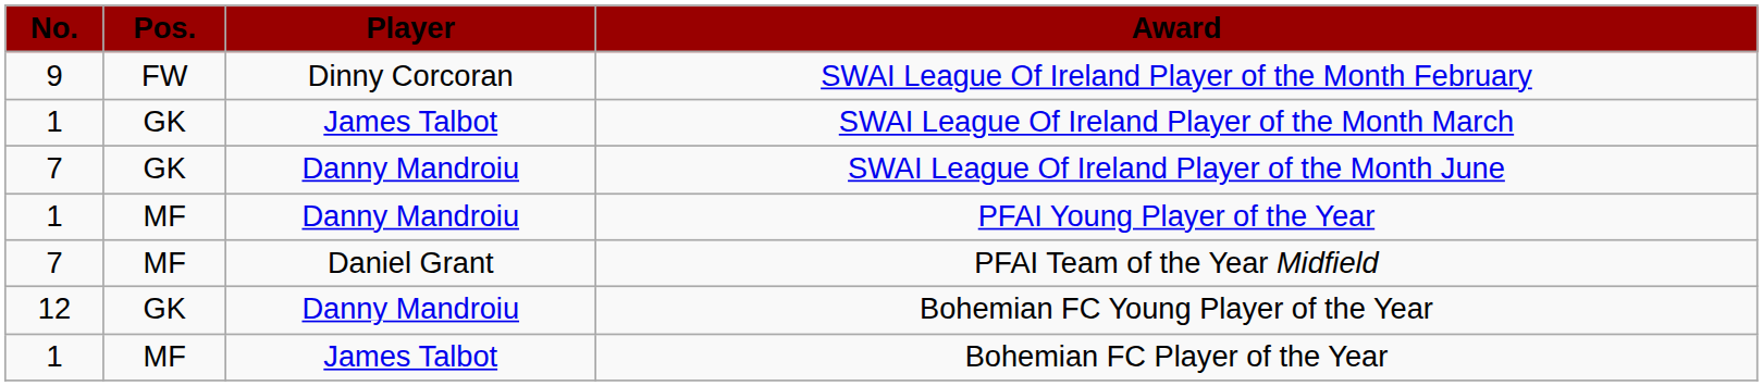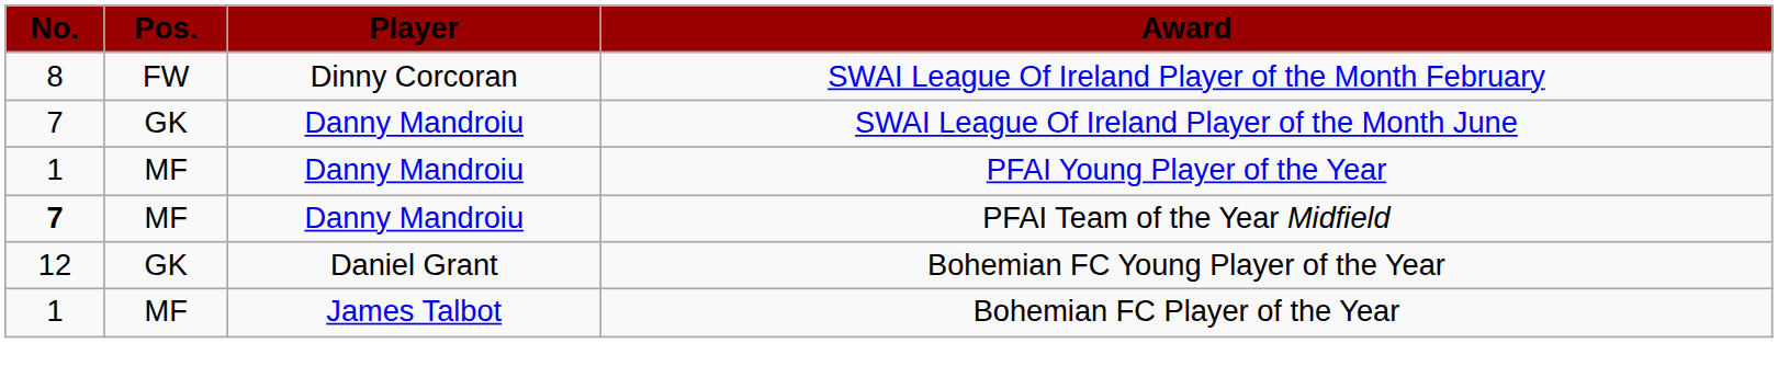SWAI League Of Ireland Player of the Month February | No.: 9 -> 8
- row: 1 | GK | James Talbot | SWAI League Of Ireland Player of the Month March
PFAI Team of the Year Midfield | No.: normal -> bold
PFAI Team of the Year Midfield | Player: Daniel Grant -> Danny Mandroiu
Bohemian FC Young Player of the Year | Player: Danny Mandroiu -> Daniel Grant
